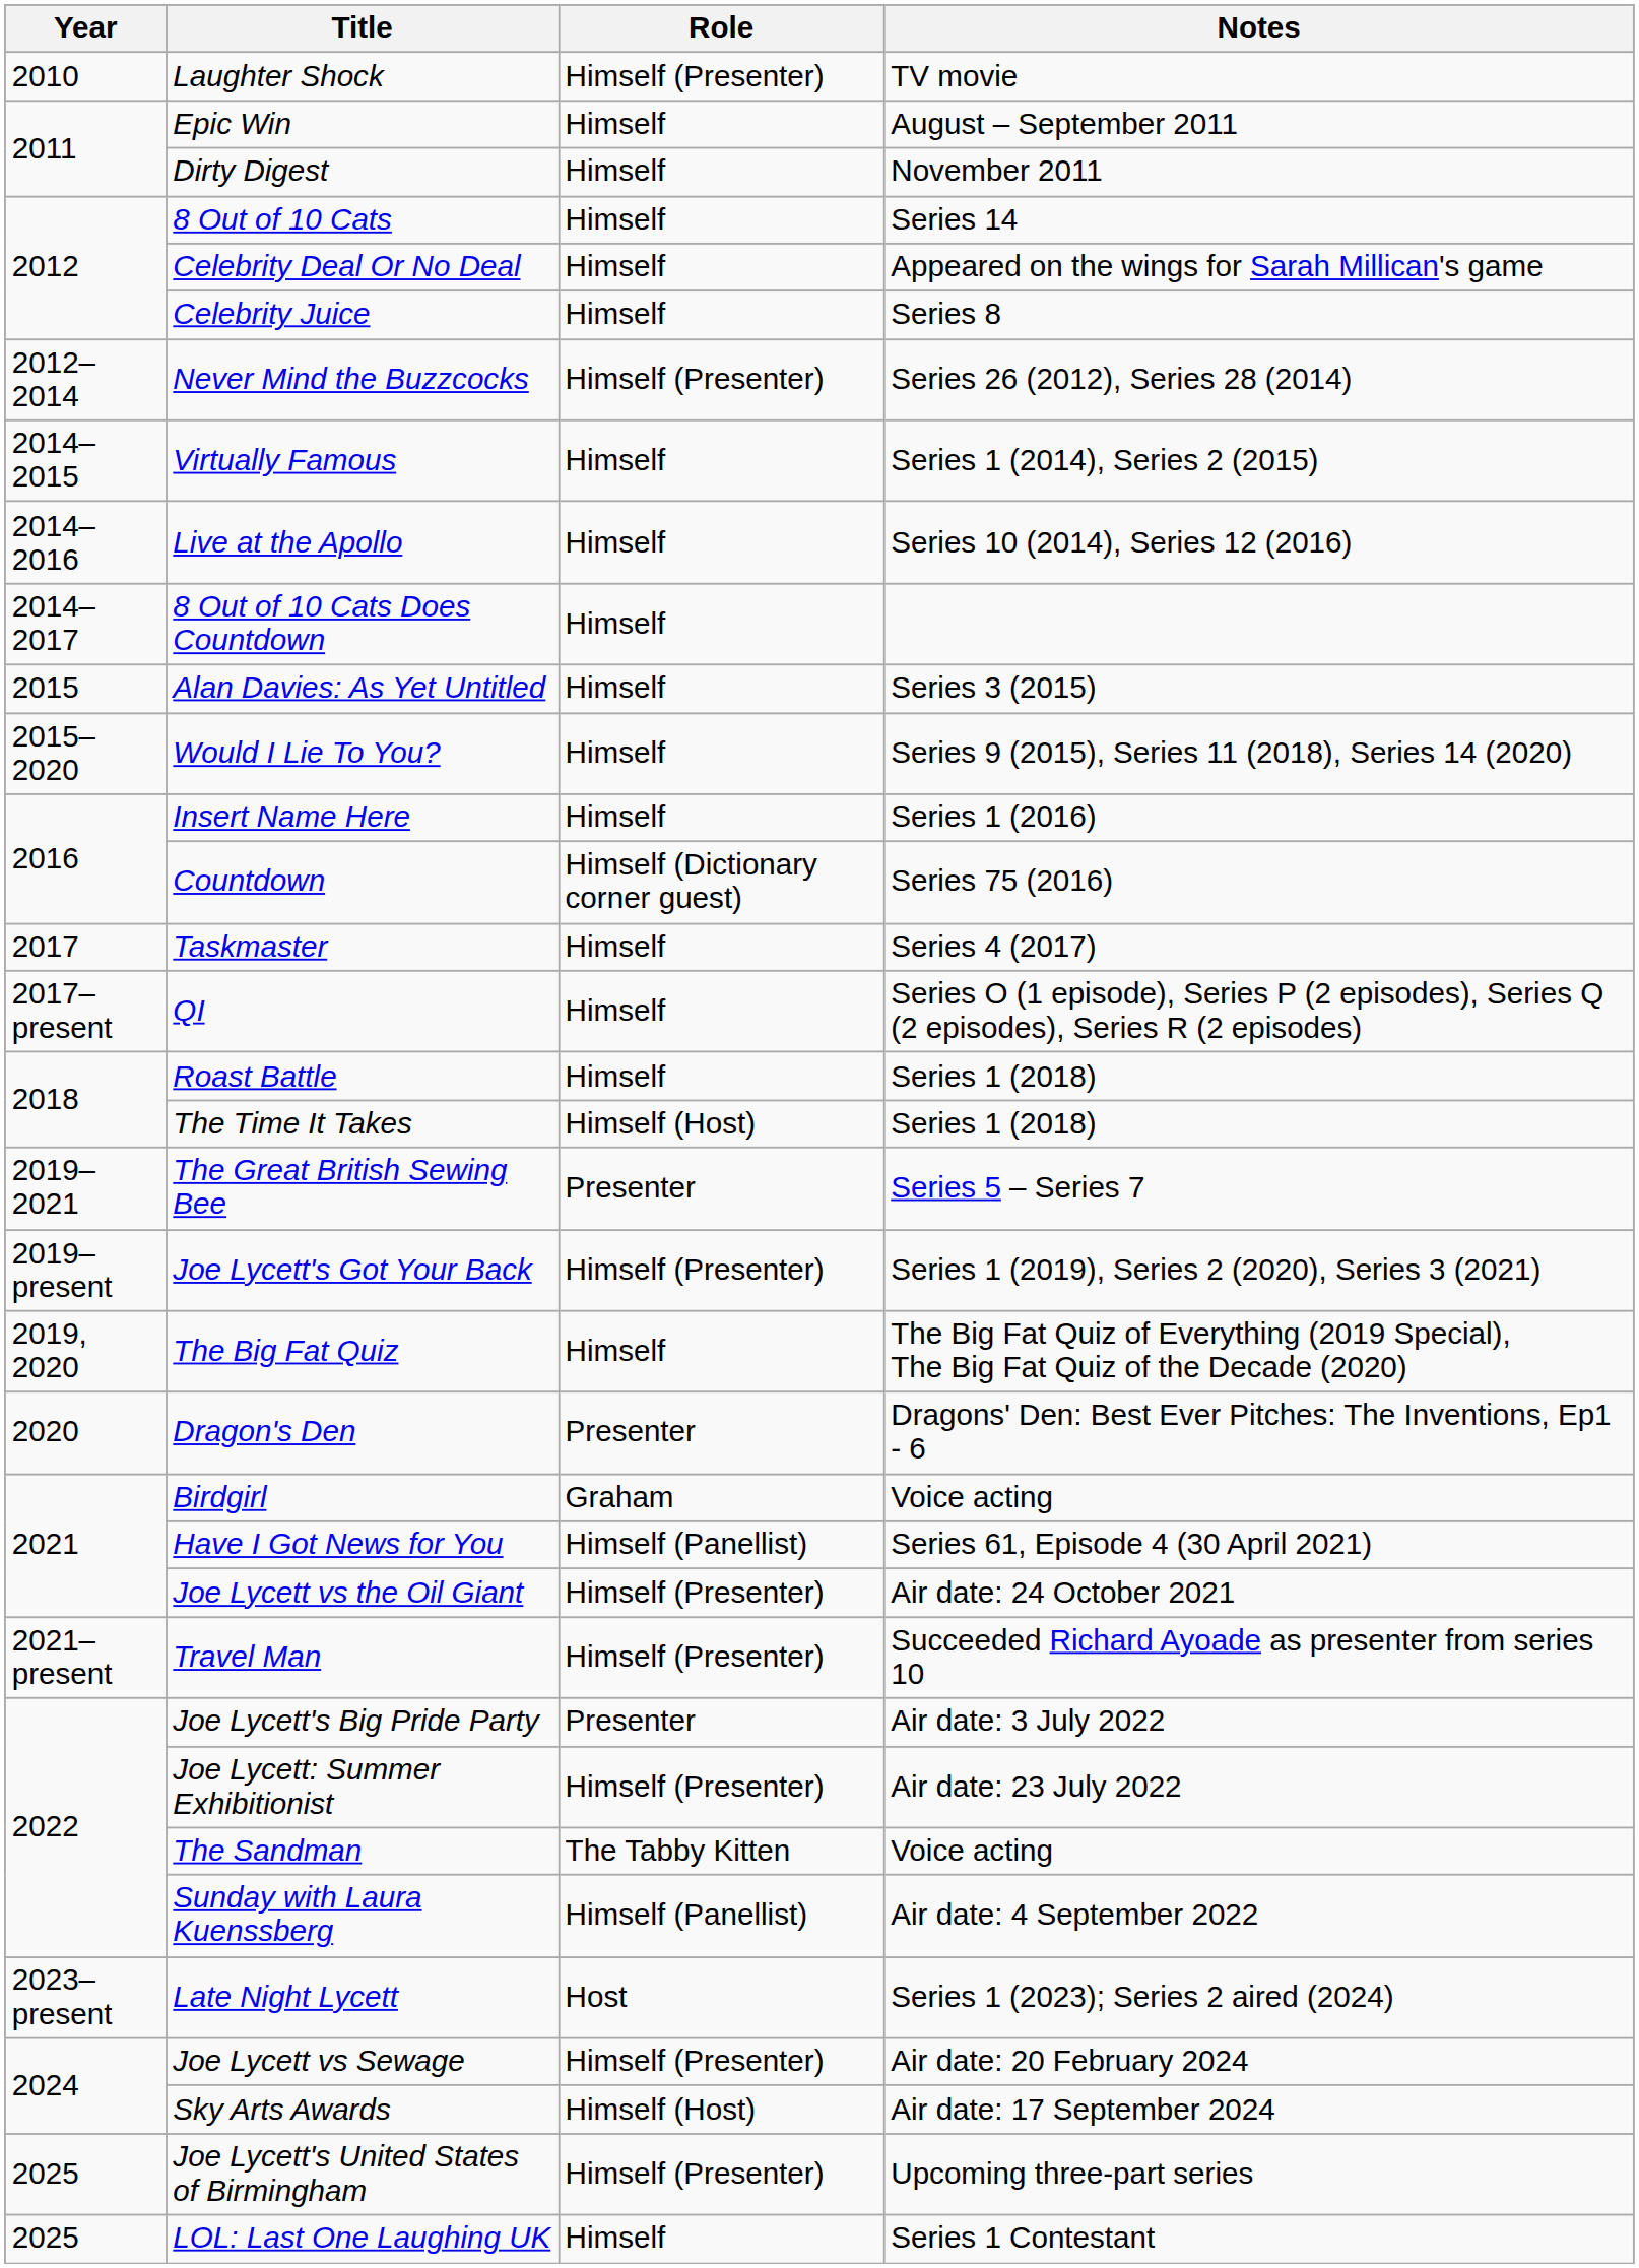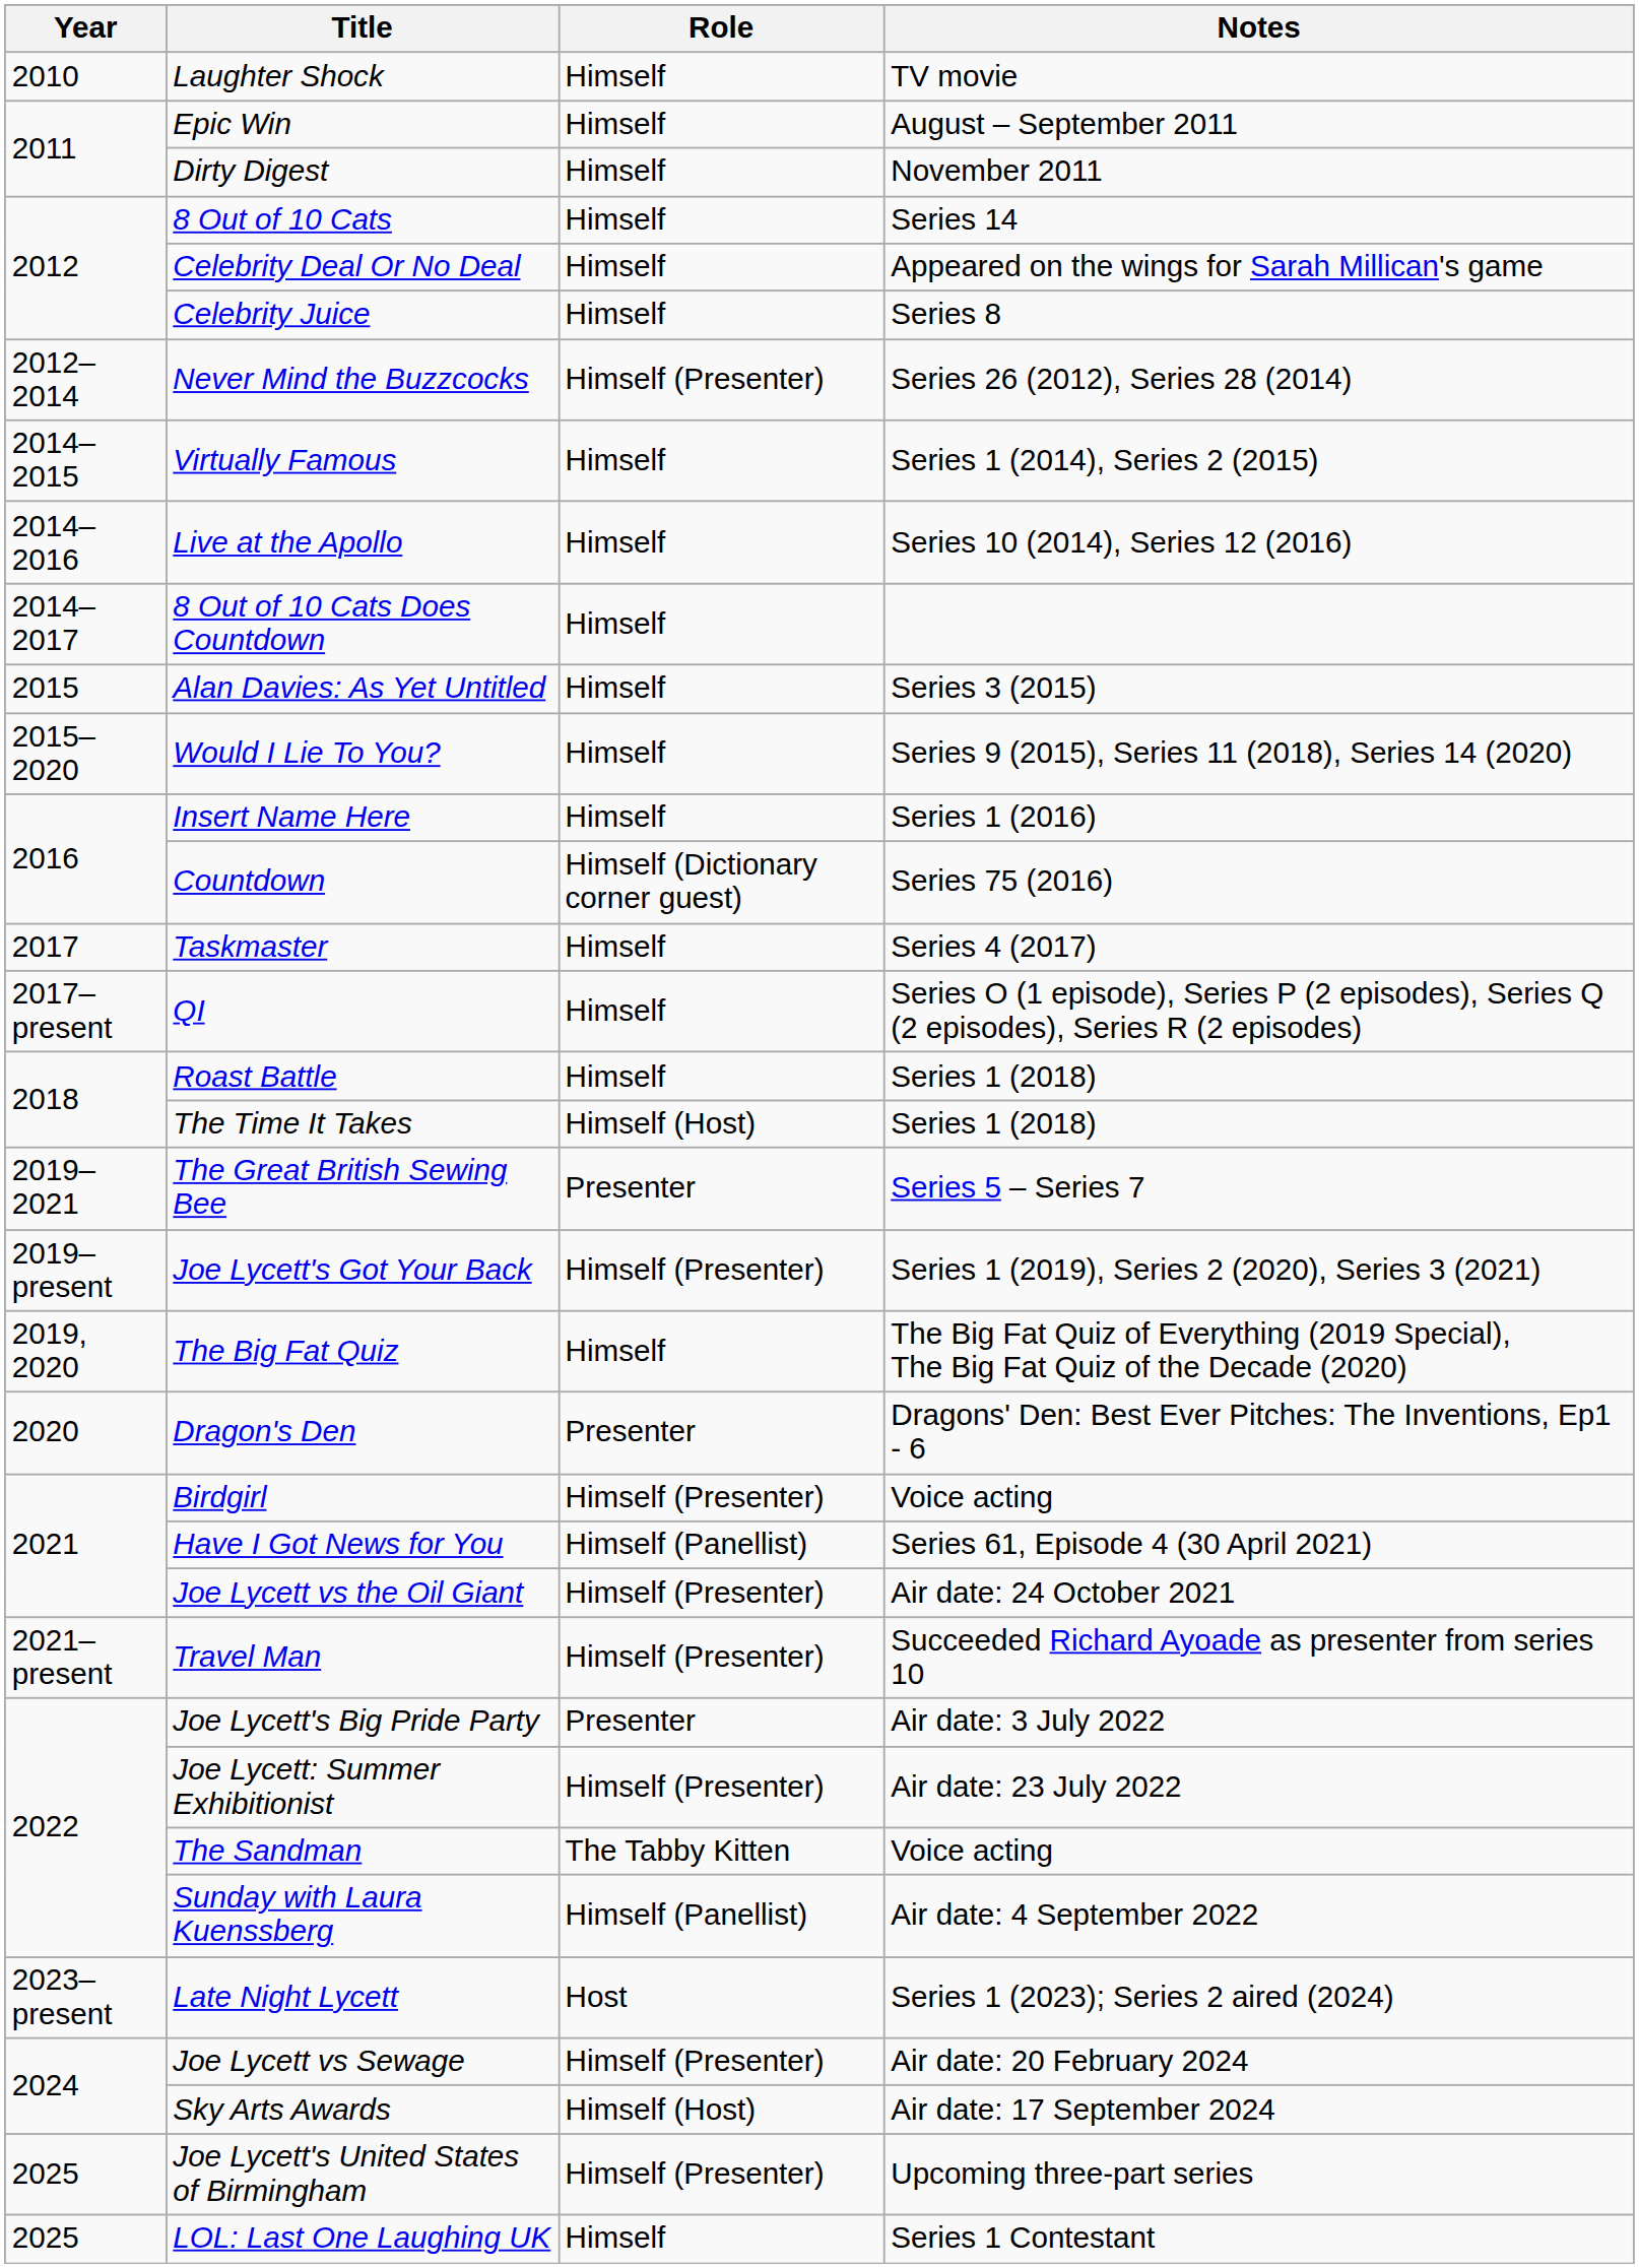Laughter Shock | Role: Himself (Presenter) -> Himself
Birdgirl | Role: Graham -> Himself (Presenter)
